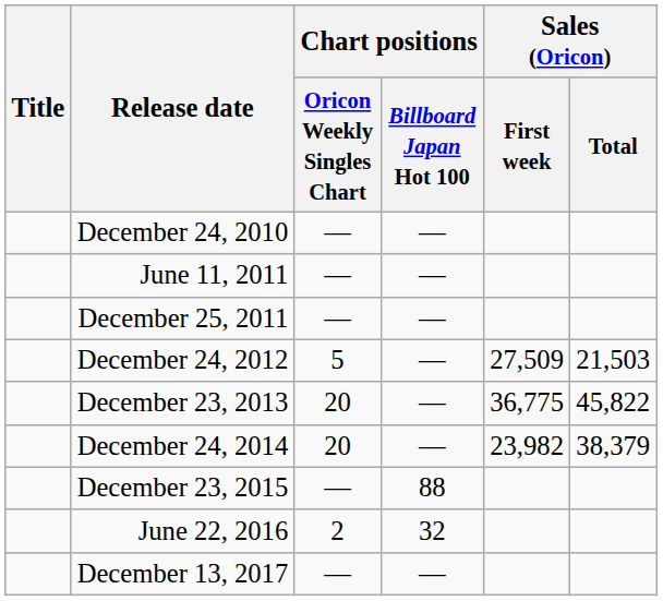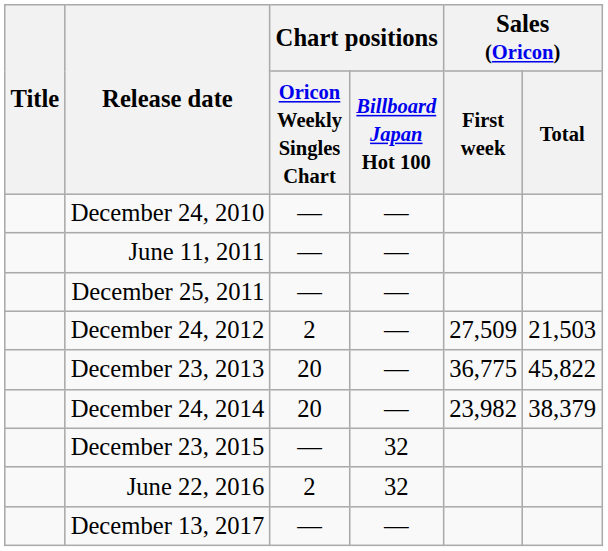December 24, 2012 | Chart positions / Oricon Weekly Singles Chart: 5 -> 2
December 23, 2015 | Chart positions / Billboard Japan Hot 100: 88 -> 32
